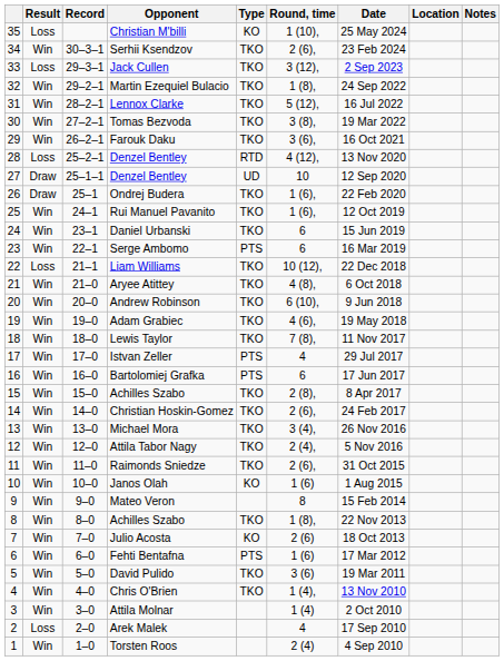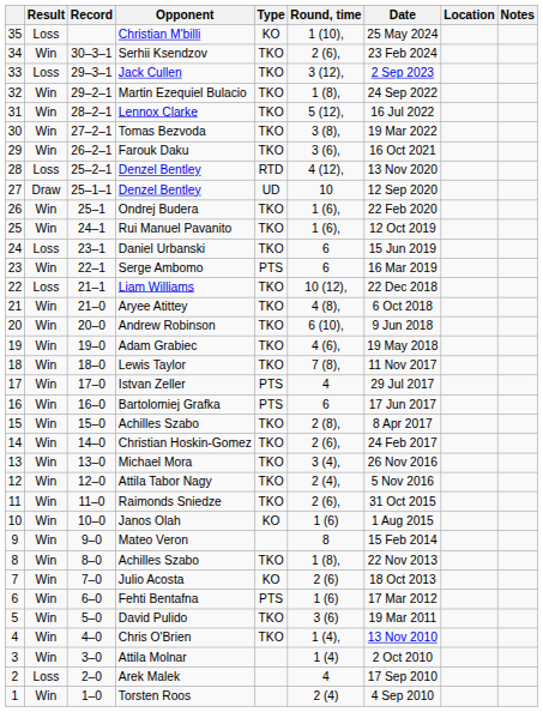Ondrej Budera | Result: Draw -> Win
Daniel Urbanski | Result: Win -> Loss
